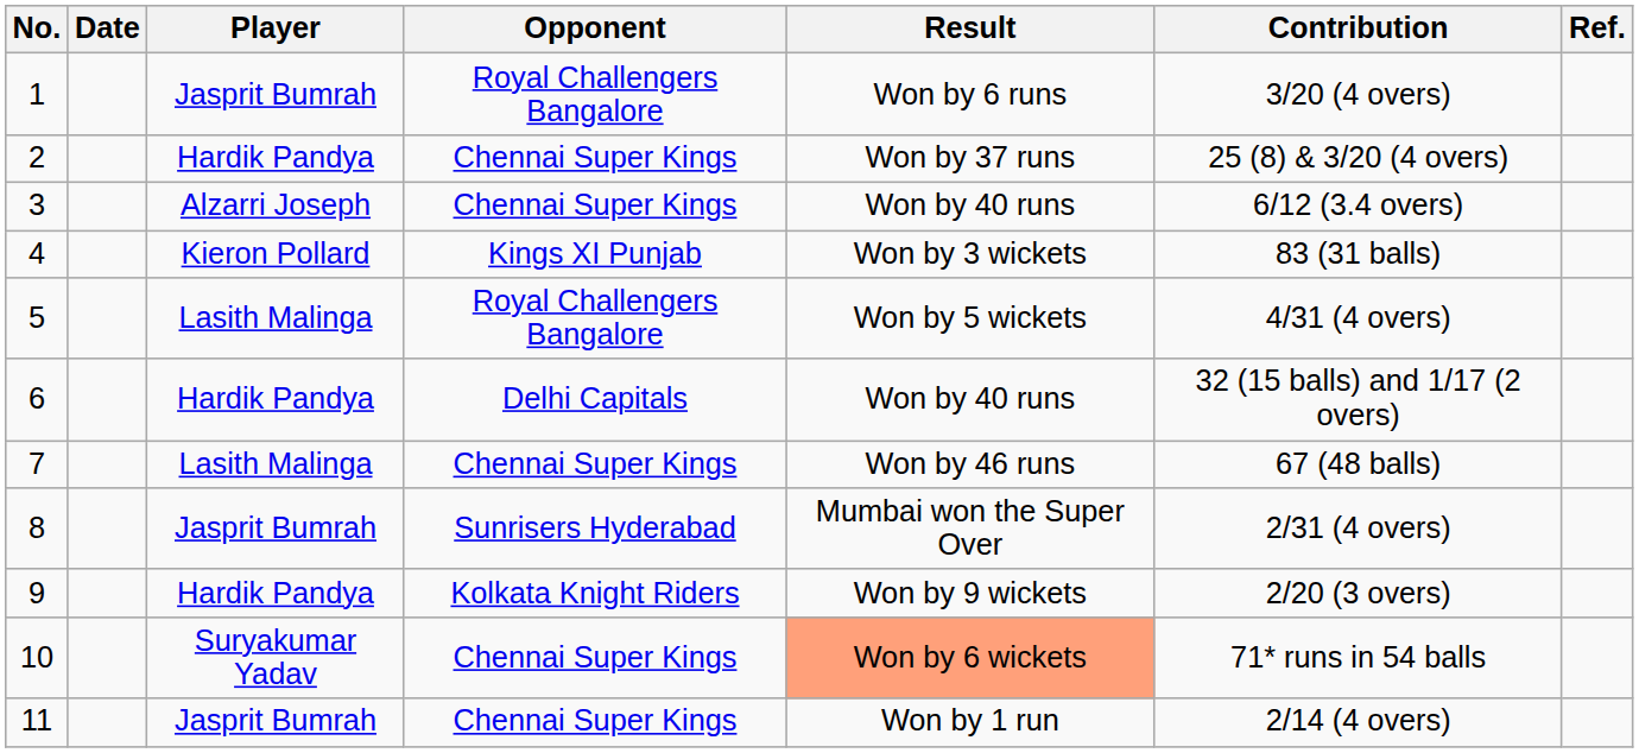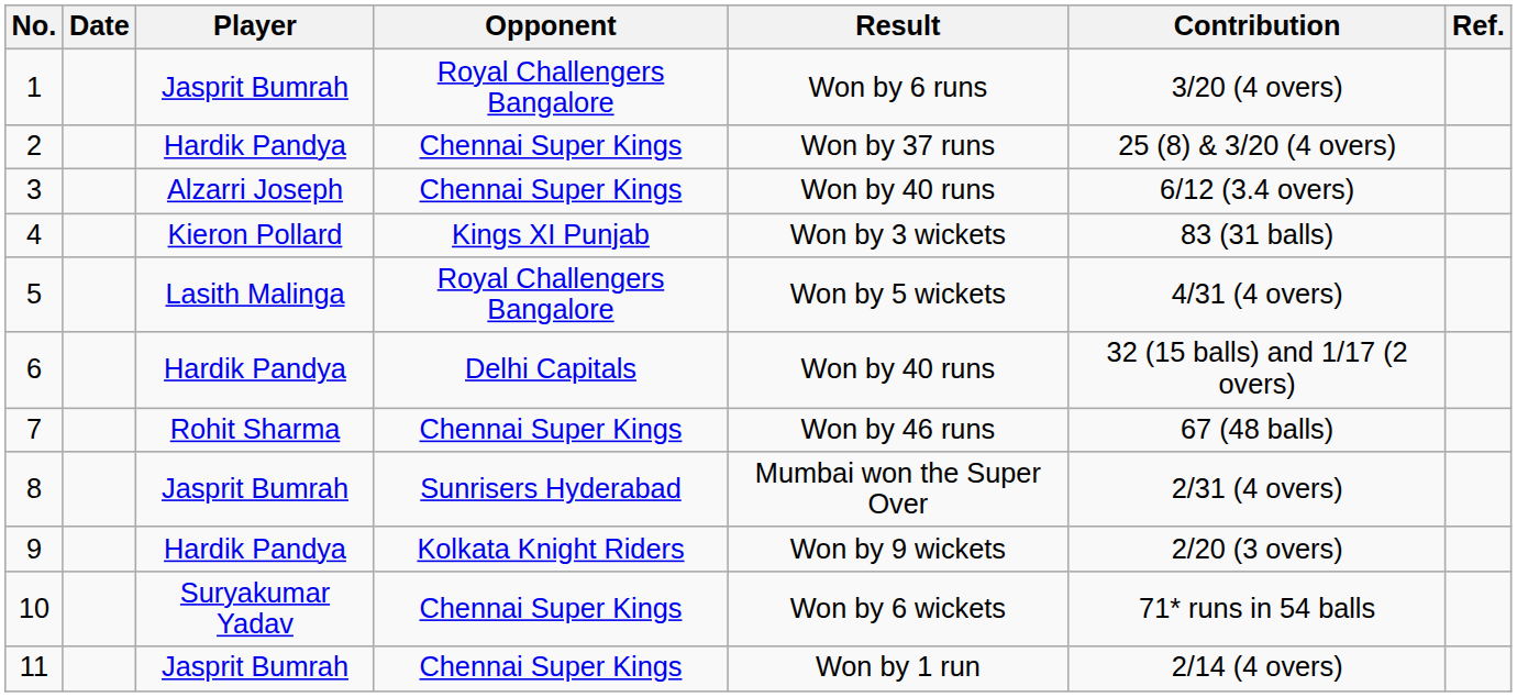7 | Player: Lasith Malinga -> Rohit Sharma
10 | Result: lightsalmon background -> no background
